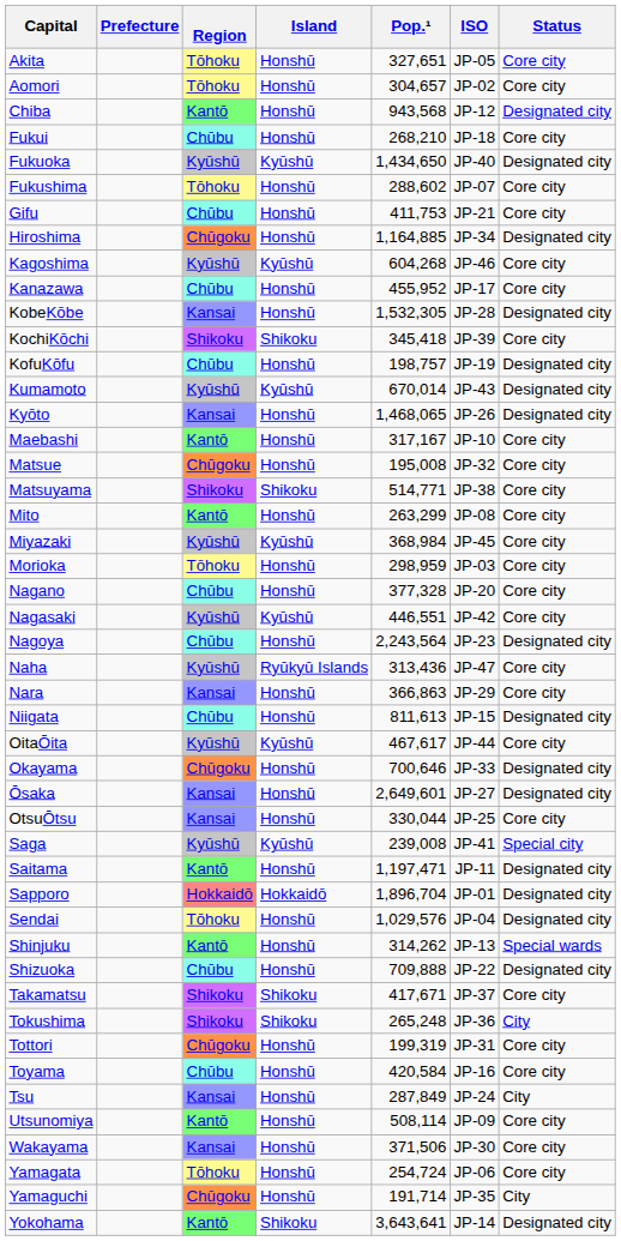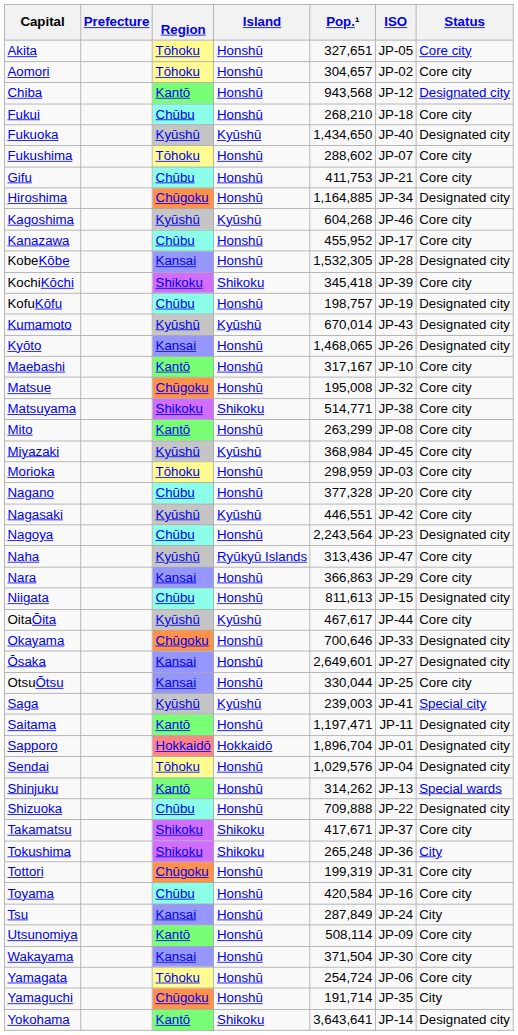Saga | Pop.¹: 239,008 -> 239,003
Wakayama | Pop.¹: 371,506 -> 371,504
